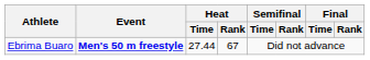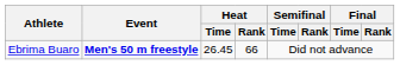Ebrima Buaro | Heat / Time: 27.44 -> 26.45
Ebrima Buaro | Heat / Rank: 67 -> 66
